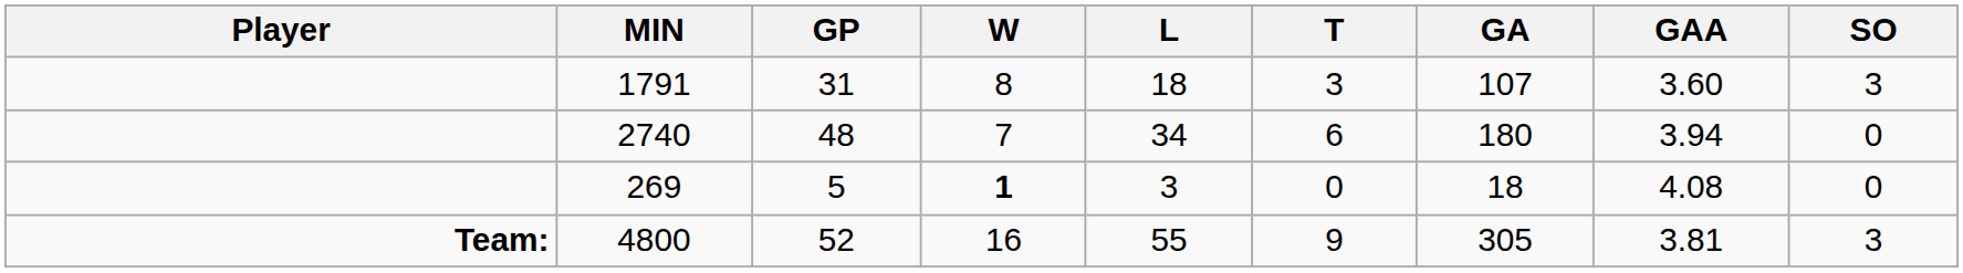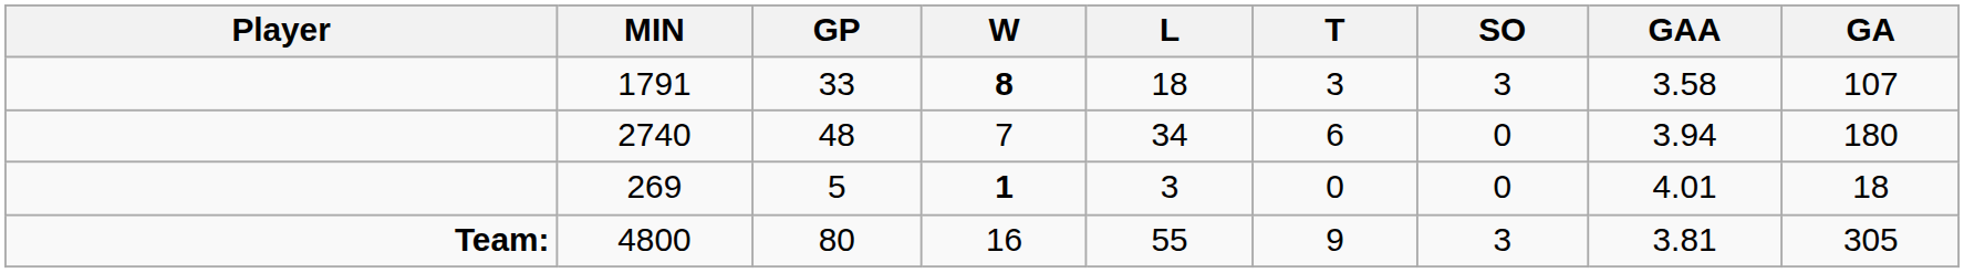columns swapped: GA <-> SO
1791 | GP: 31 -> 33
1791 | W: normal -> bold
1791 | GAA: 3.60 -> 3.58
269 | GAA: 4.08 -> 4.01
4800 | GP: 52 -> 80
